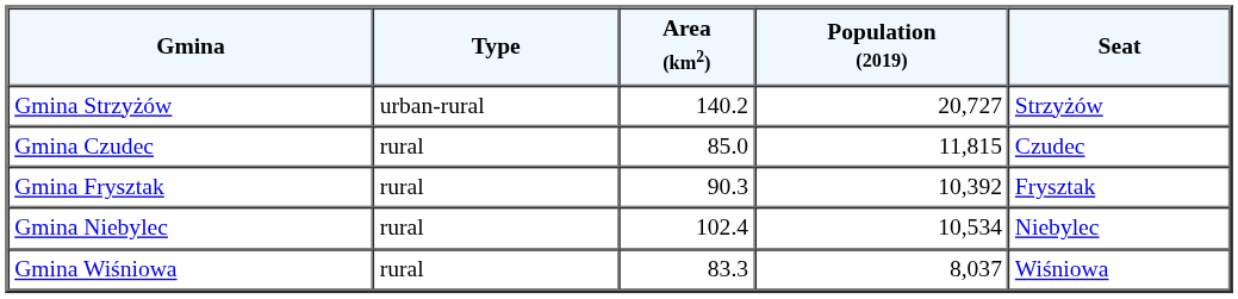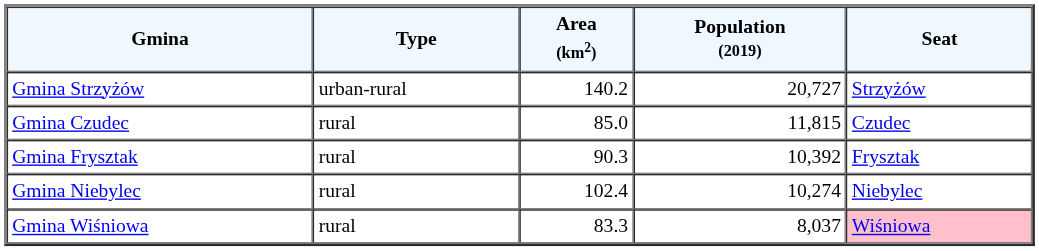Gmina Niebylec | Population (2019): 10,534 -> 10,274
Gmina Wiśniowa | Seat: no background -> pink background
